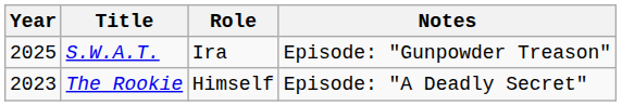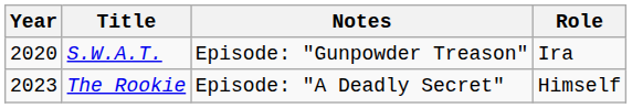columns swapped: Role <-> Notes
S.W.A.T. | Year: 2025 -> 2020
